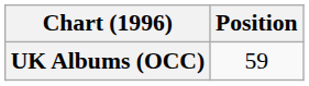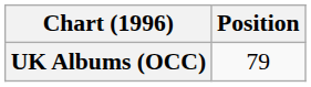UK Albums (OCC) | Position: 59 -> 79
